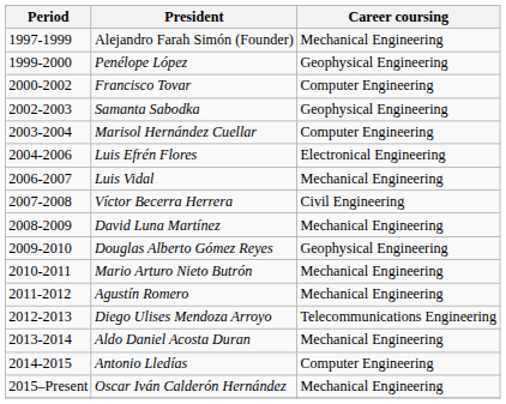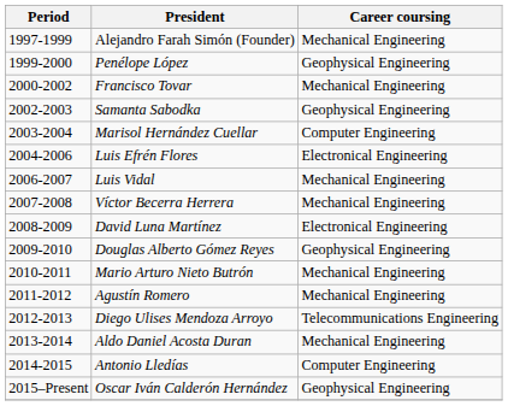Francisco Tovar | Career coursing: Computer Engineering -> Mechanical Engineering
Víctor Becerra Herrera | Career coursing: Civil Engineering -> Mechanical Engineering
David Luna Martínez | Career coursing: Mechanical Engineering -> Electronical Engineering
Oscar Iván Calderón Hernández | Career coursing: Mechanical Engineering -> Geophysical Engineering
